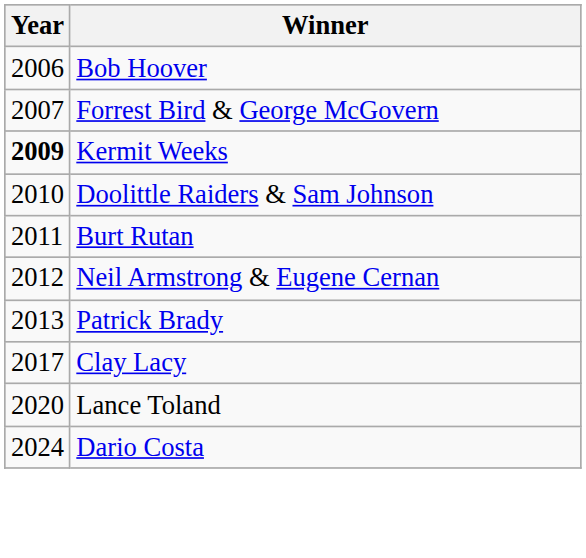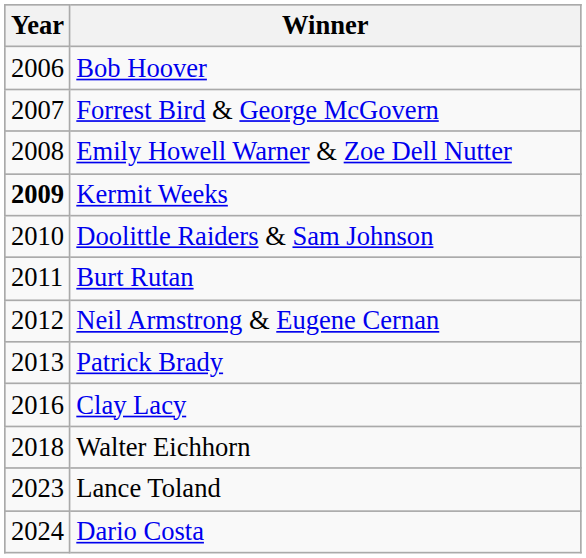+ row: 2008 | Emily Howell Warner & Zoe Dell Nutter
Clay Lacy | Year: 2017 -> 2016
+ row: 2018 | Walter Eichhorn
Lance Toland | Year: 2020 -> 2023
